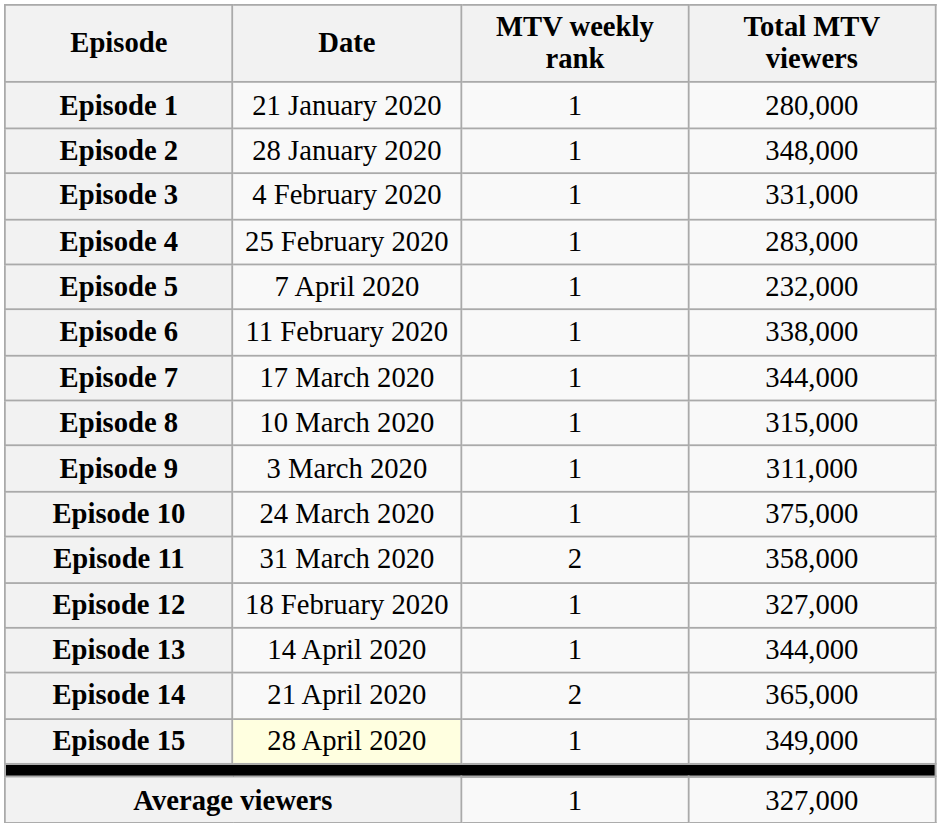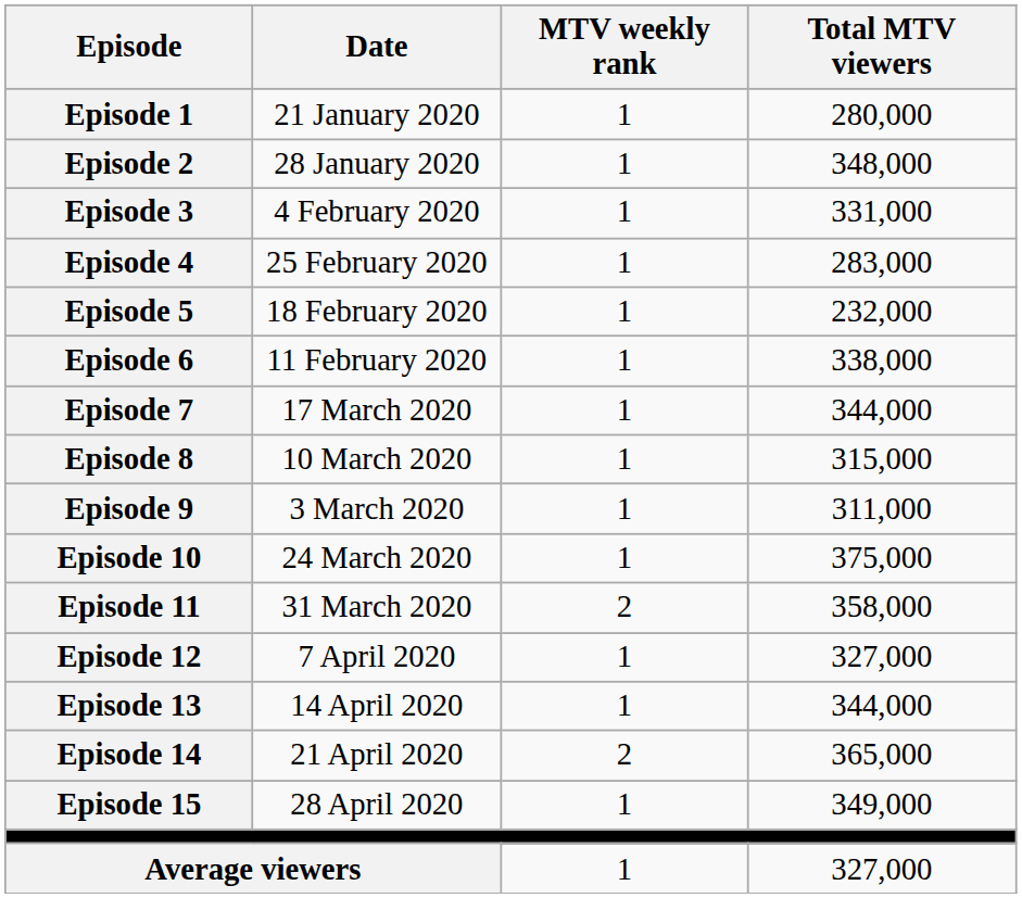Episode 5 | Date: 7 April 2020 -> 18 February 2020
Episode 12 | Date: 18 February 2020 -> 7 April 2020
Episode 15 | Date: lightyellow background -> no background
